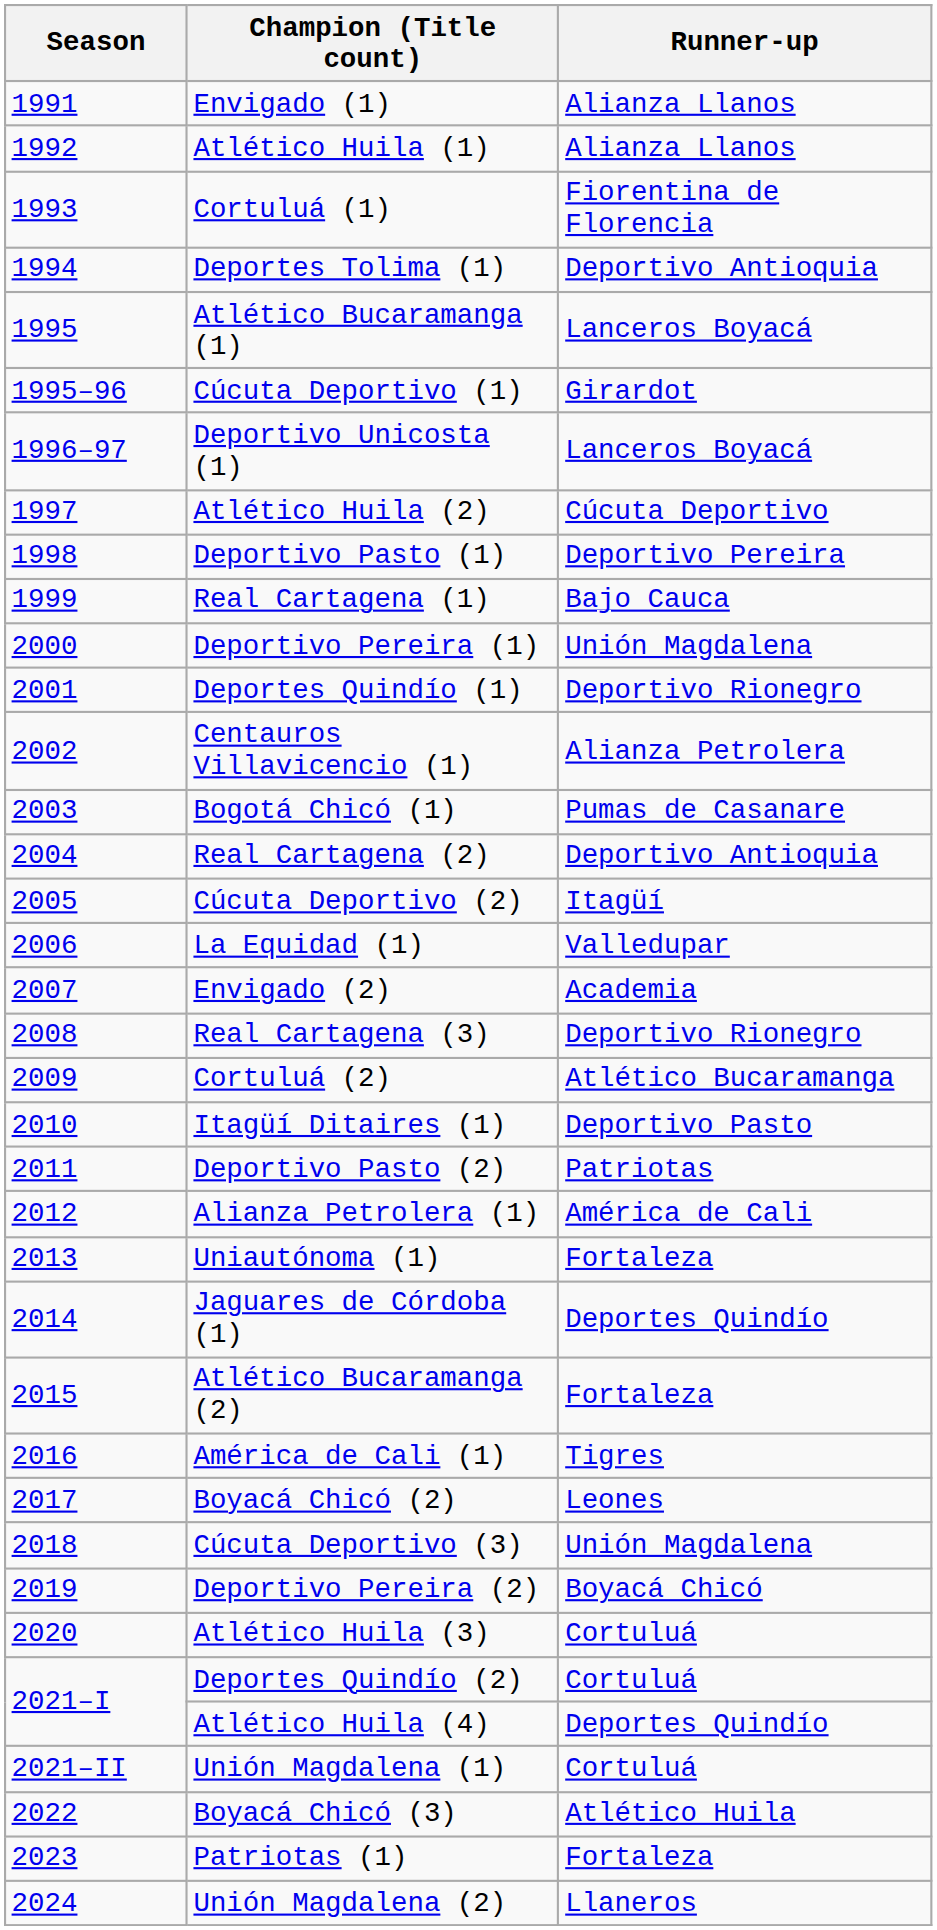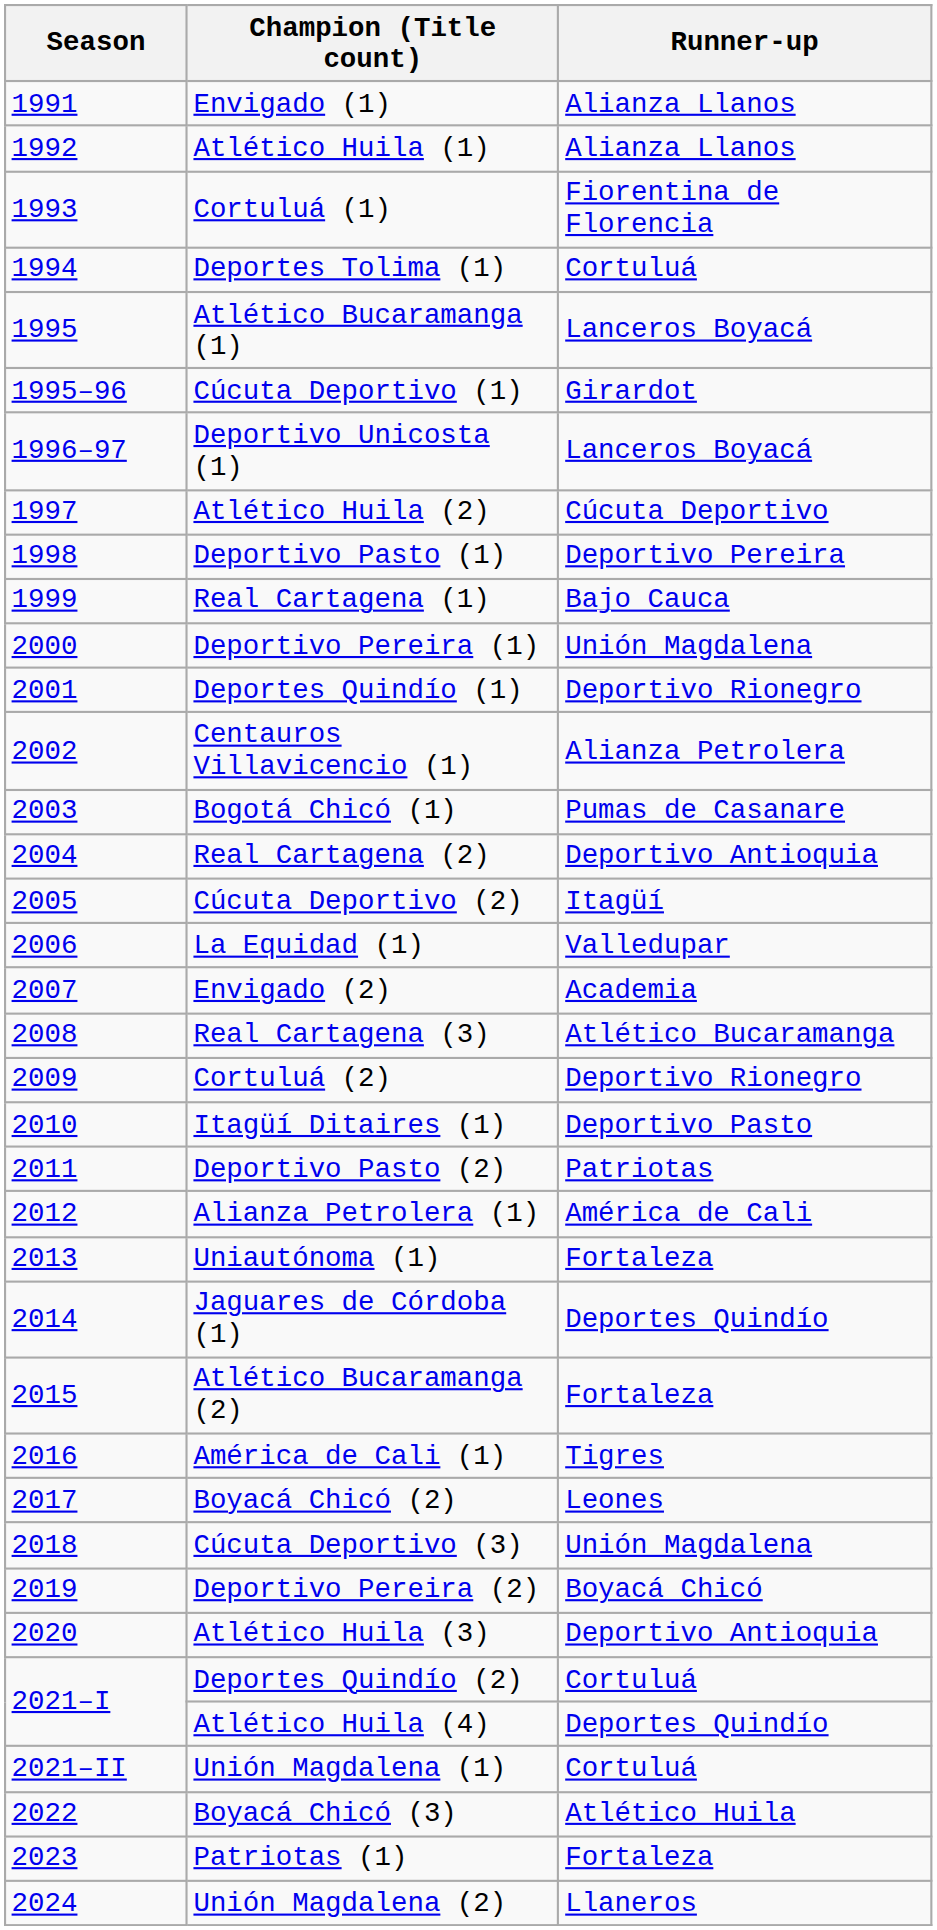Deportes Tolima (1) | Runner-up: Deportivo Antioquia -> Cortuluá
Real Cartagena (3) | Runner-up: Deportivo Rionegro -> Atlético Bucaramanga
Cortuluá (2) | Runner-up: Atlético Bucaramanga -> Deportivo Rionegro
Atlético Huila (3) | Runner-up: Cortuluá -> Deportivo Antioquia
